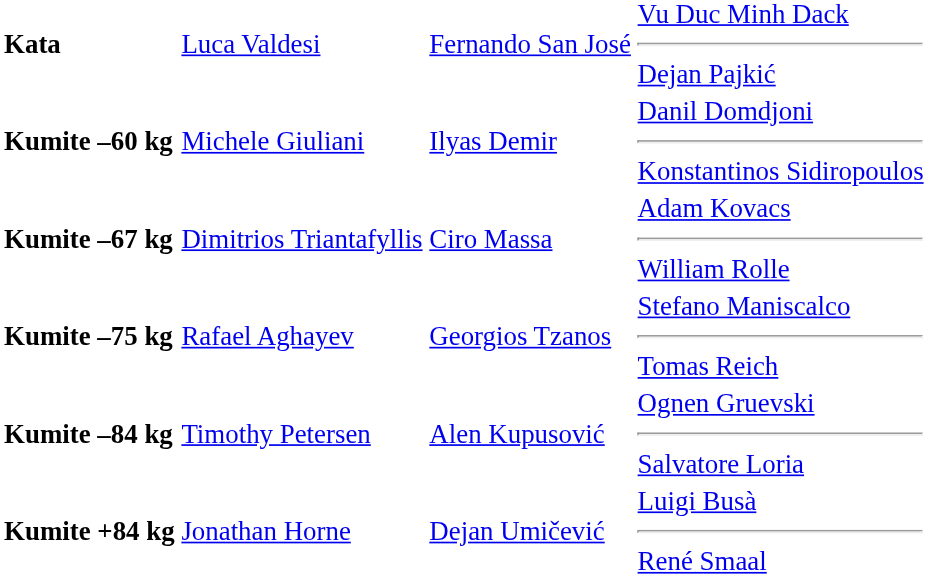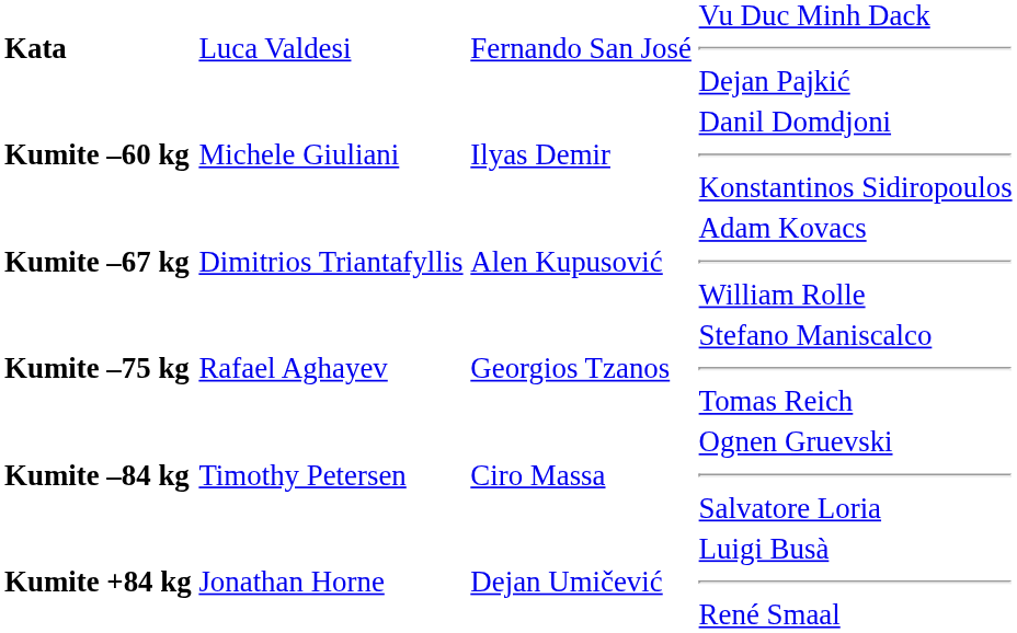Kumite –67 kg | column 3: Ciro Massa -> Alen Kupusović
Kumite –84 kg | column 3: Alen Kupusović -> Ciro Massa
